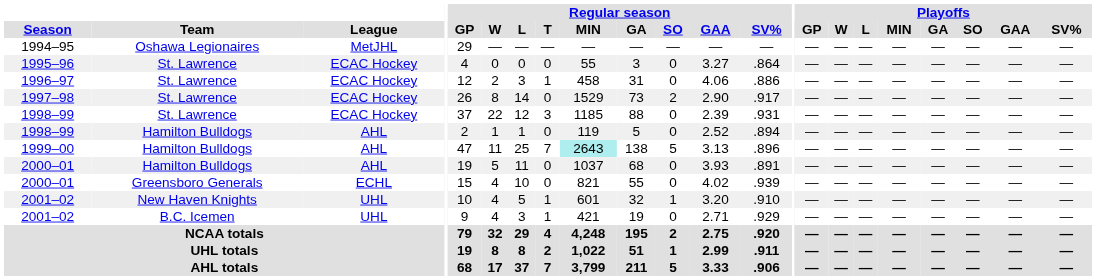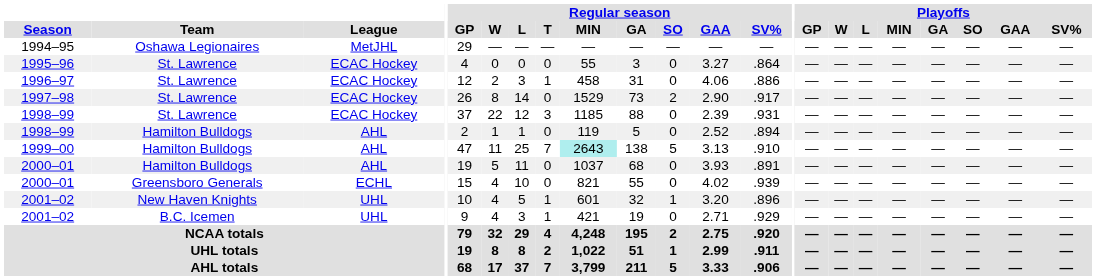1999–00 | Regular season / SV%: .896 -> .910
2001–02 / New Haven Knights | Regular season / SV%: .910 -> .896
